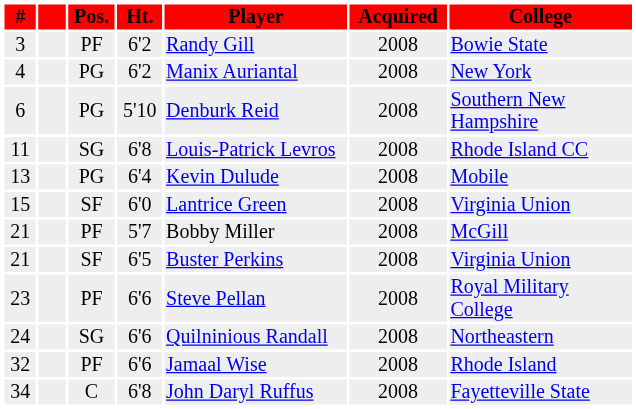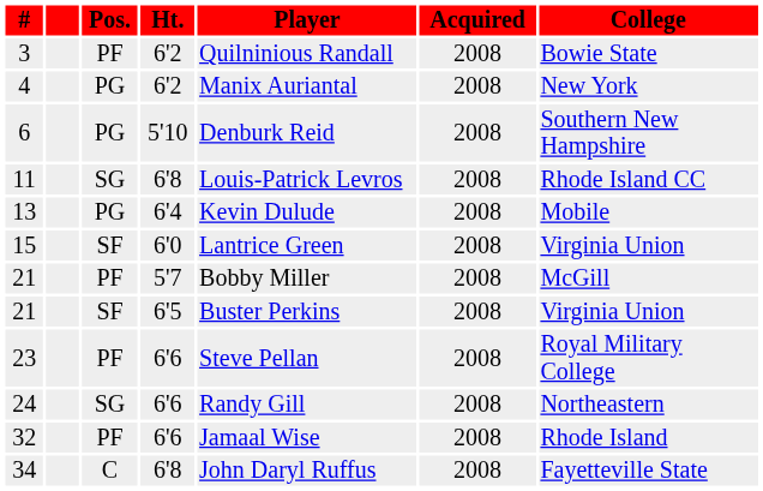3 | Player: Randy Gill -> Quilninious Randall
24 | Player: Quilninious Randall -> Randy Gill
